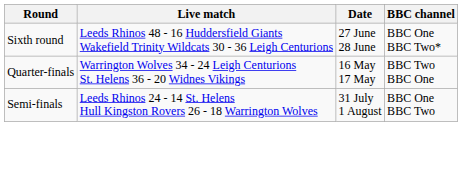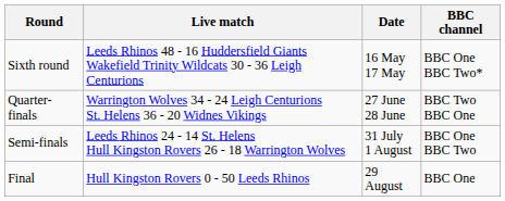Sixth round | Date: 27 June 28 June -> 16 May 17 May
Quarter-finals | Date: 16 May 17 May -> 27 June 28 June
+ row: Final | Hull Kingston Rovers 0 - 50 Leeds Rhinos | 29 August | BBC One
